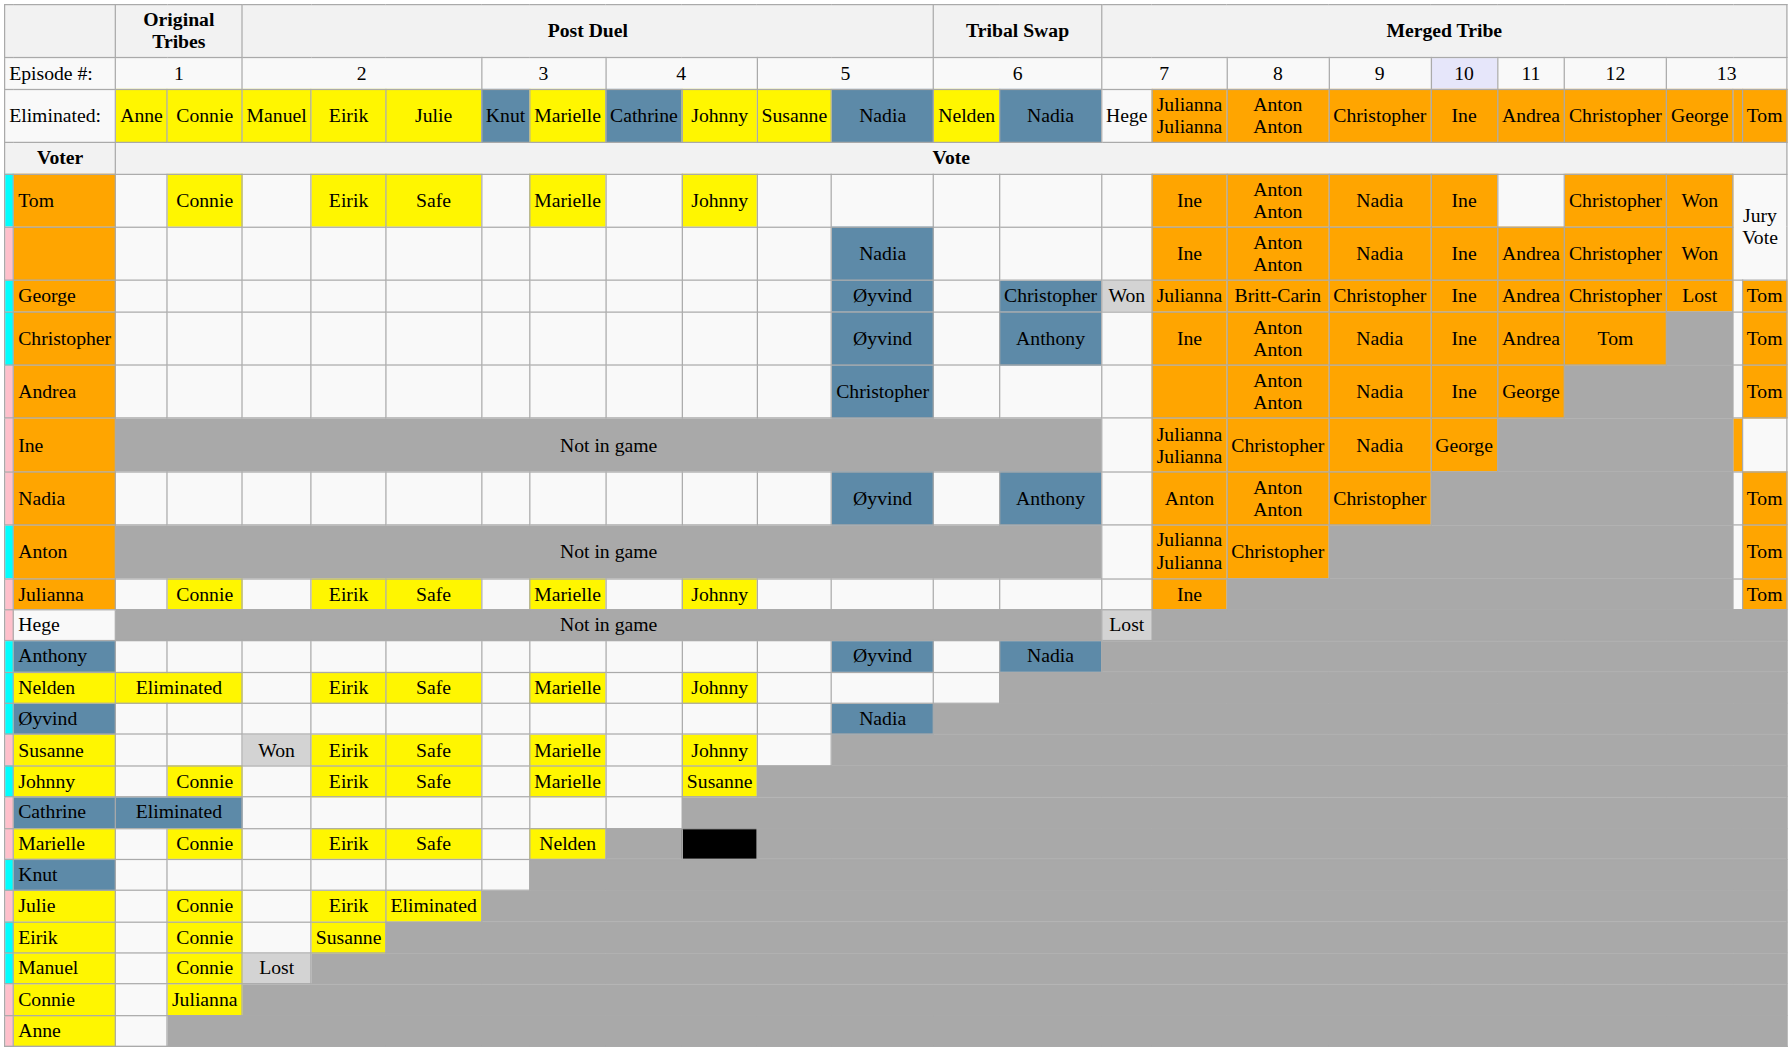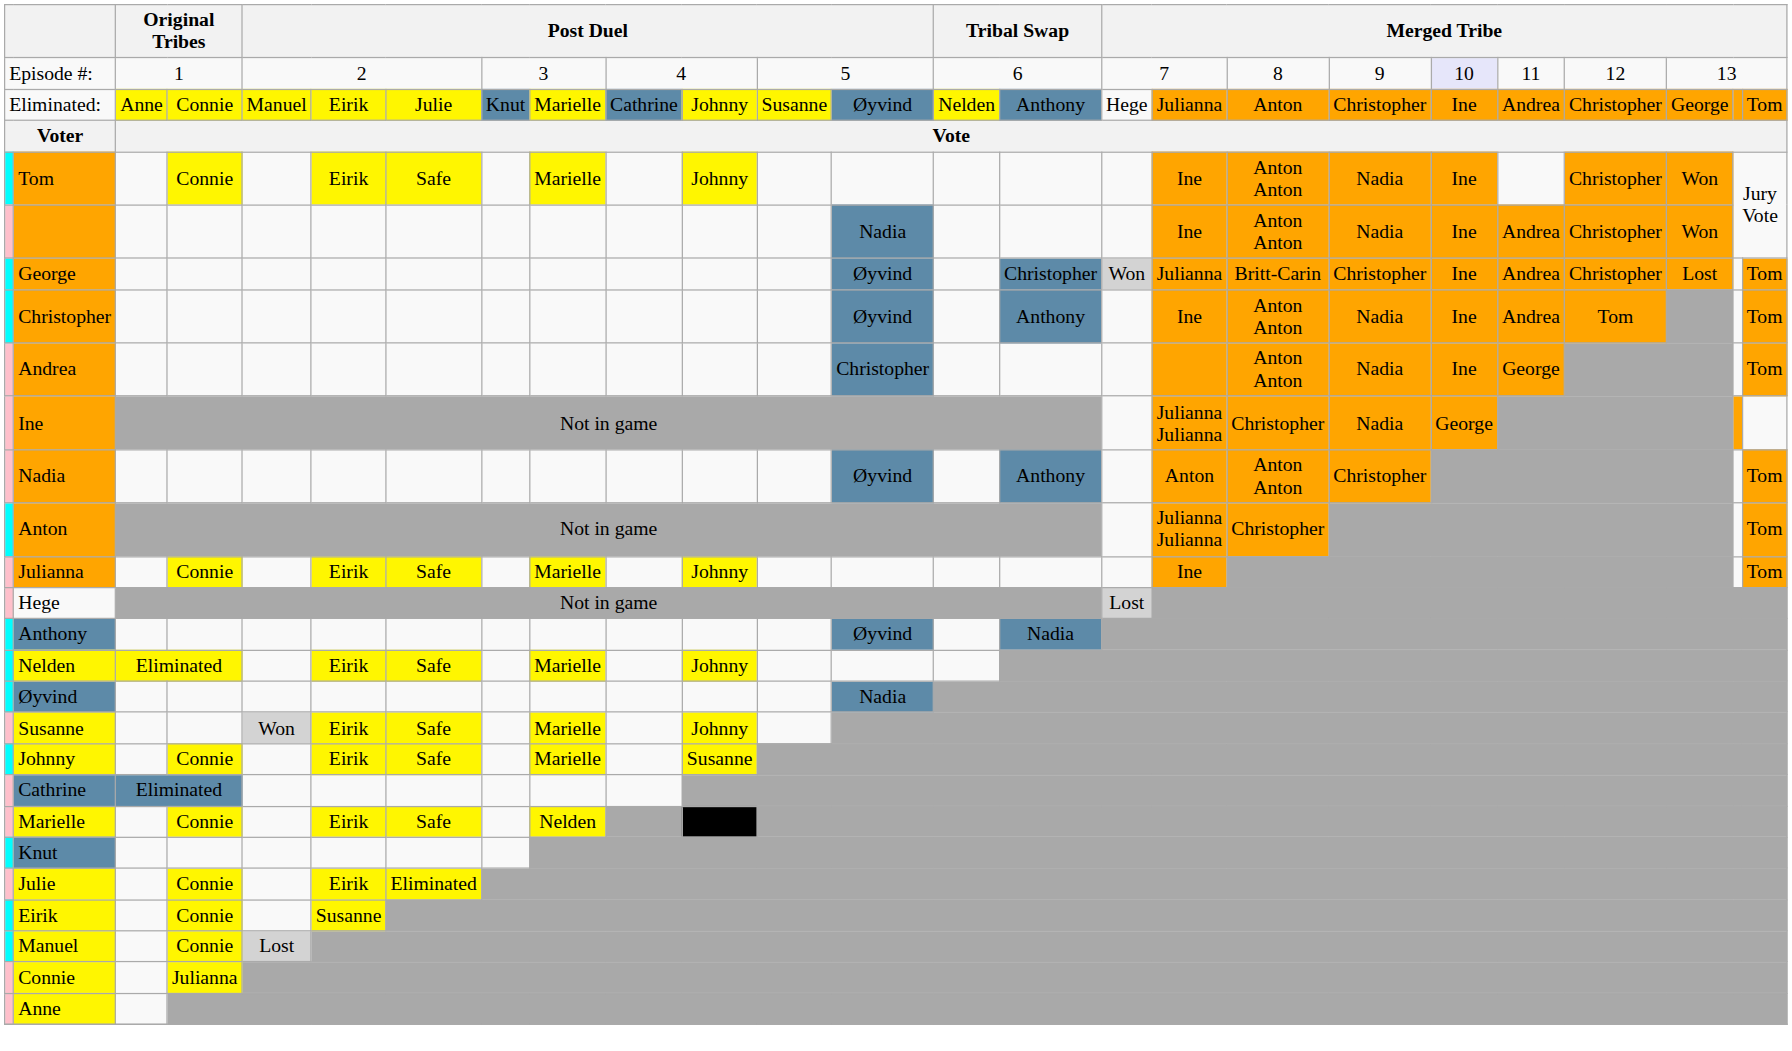Eliminated: | column 13: Nadia -> Øyvind
Eliminated: | column 15: Nadia -> Anthony
Eliminated: | column 17: Julianna Julianna -> Julianna
Eliminated: | column 18: Anton Anton -> Anton
